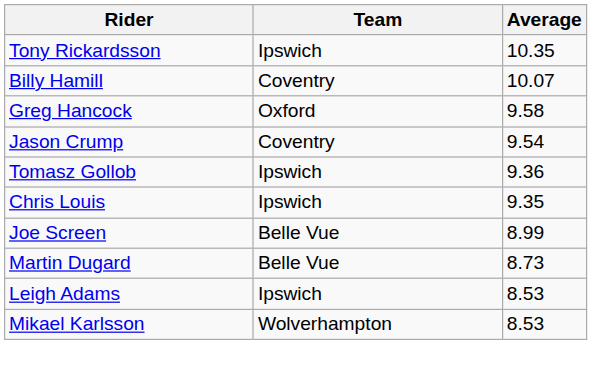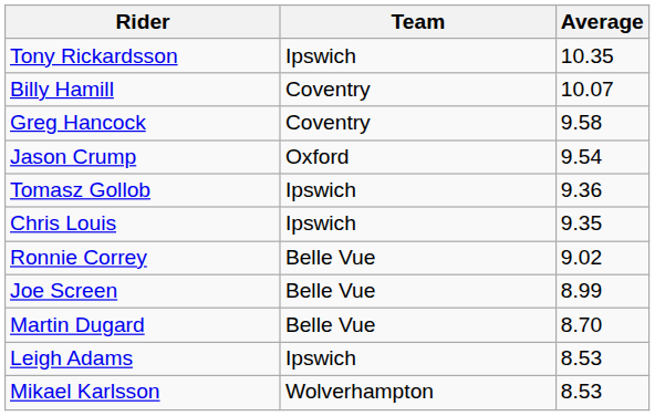Greg Hancock | Team: Oxford -> Coventry
Jason Crump | Team: Coventry -> Oxford
+ row: Ronnie Correy | Belle Vue | 9.02
Martin Dugard | Average: 8.73 -> 8.70
